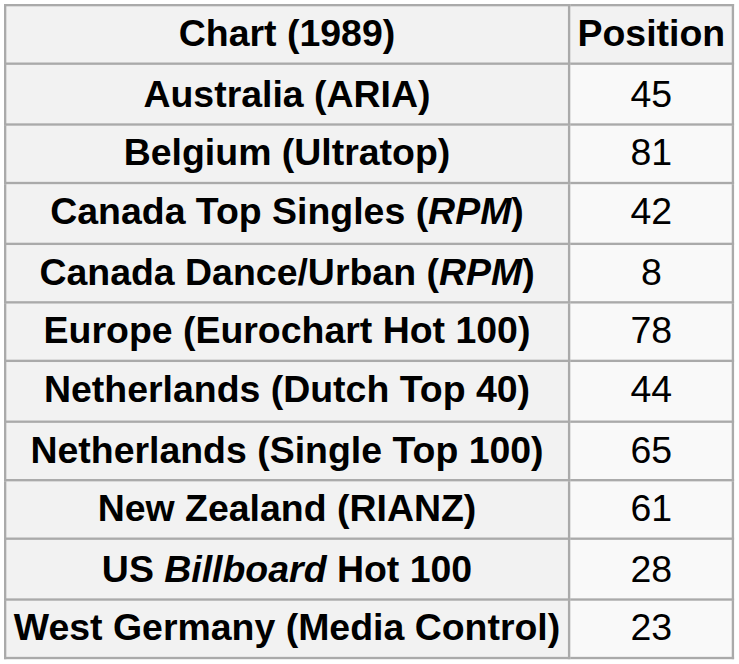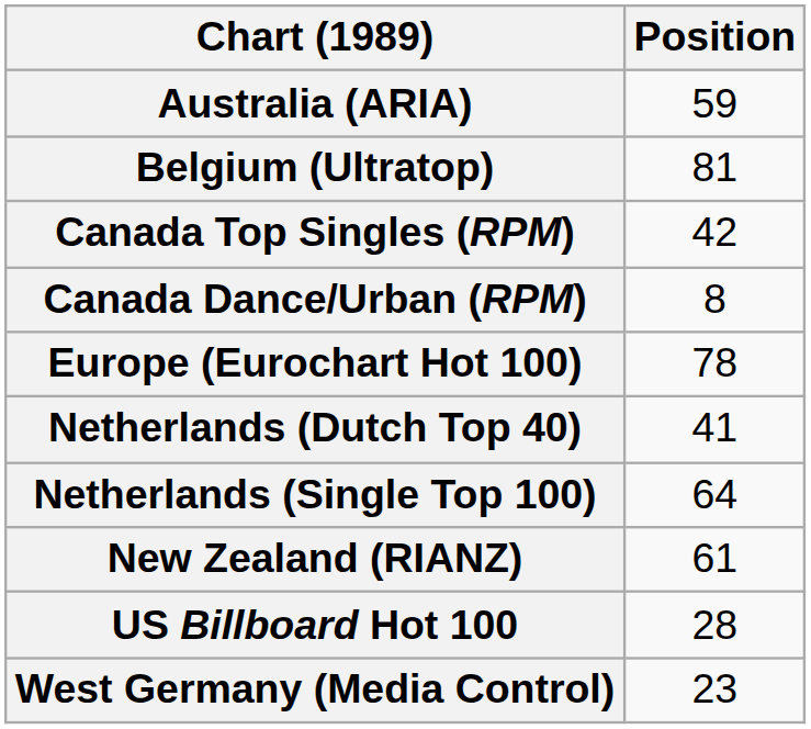Australia (ARIA) | Position: 45 -> 59
Netherlands (Dutch Top 40) | Position: 44 -> 41
Netherlands (Single Top 100) | Position: 65 -> 64
